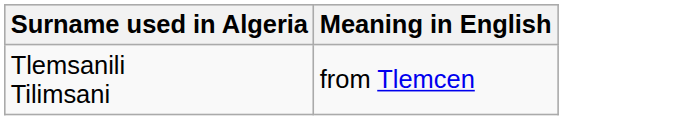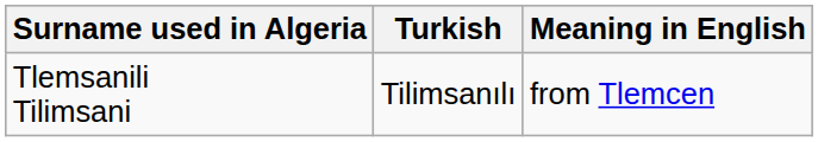+ column: Turkish | Tilimsanılı
